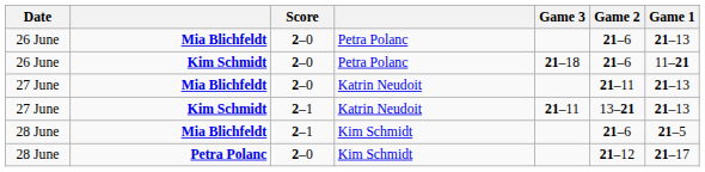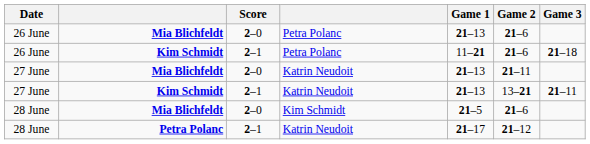columns swapped: Game 1 <-> Game 3
26 June / Kim Schmidt | Score: 2–0 -> 2–1
28 June / Mia Blichfeldt | Score: 2–1 -> 2–0
28 June / Petra Polanc | Score: 2–0 -> 2–1
28 June / Petra Polanc | column 4: Kim Schmidt -> Katrin Neudoit
